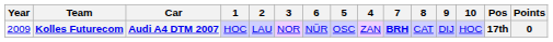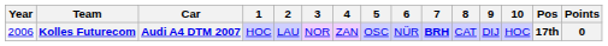columns swapped: 4 <-> 6
Kolles Futurecom | Year: 2009 -> 2006
